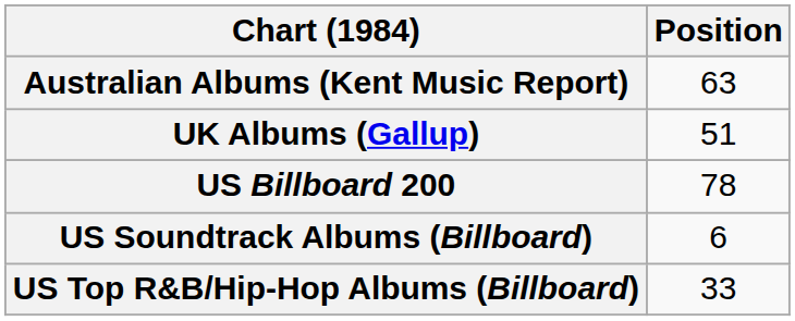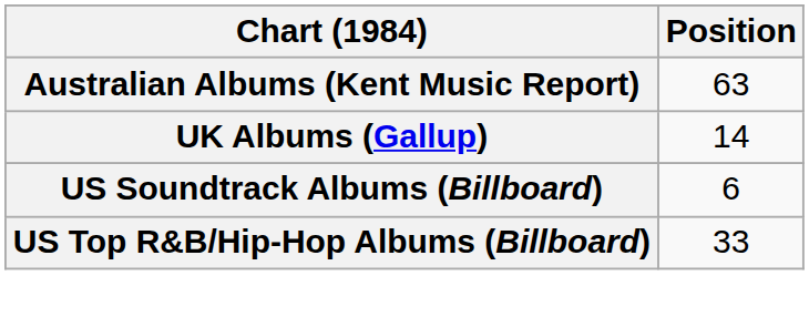UK Albums (Gallup) | Position: 51 -> 14
- row: US Billboard 200 | 78
